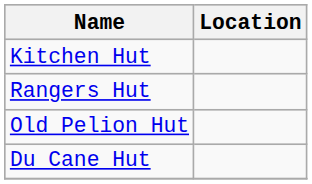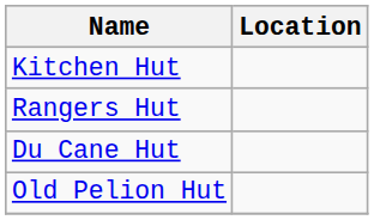rows swapped: Du Cane Hut <-> Old Pelion Hut
